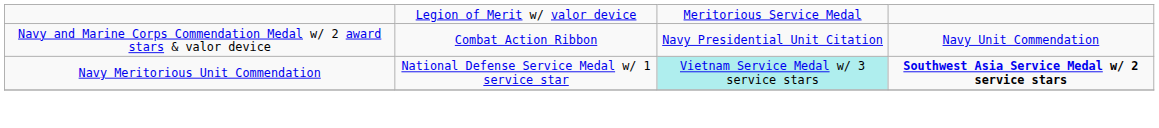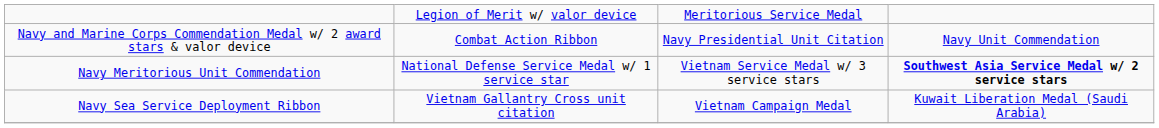Navy Meritorious Unit Commendation | column 3: paleturquoise background -> no background
+ row: Navy Sea Service Deployment Ribbon | Vietnam Gallantry Cross unit citation | Vietnam Campaign Medal | Kuwait Liberation Medal (Saudi Arabia)
